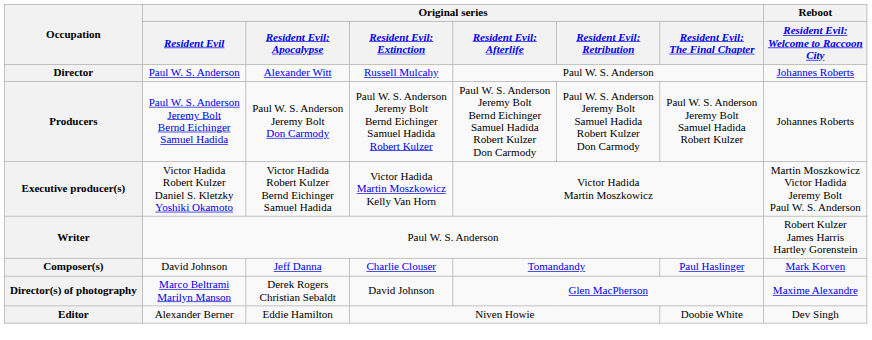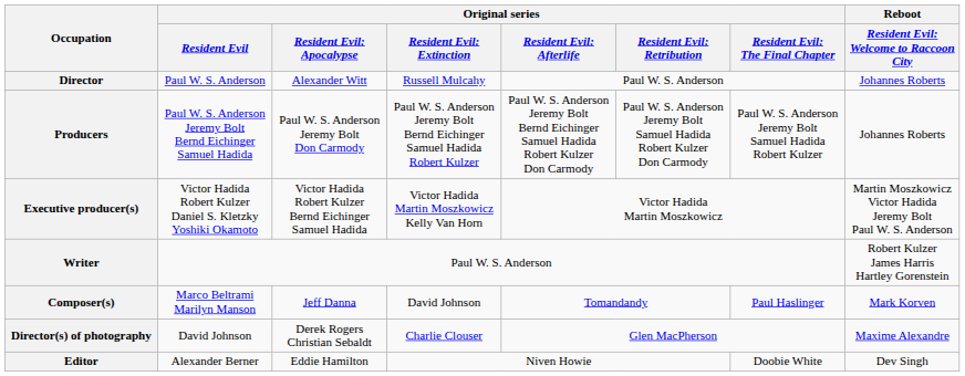Composer(s) | Original series / Resident Evil: David Johnson -> Marco Beltrami Marilyn Manson
Composer(s) | column 4: Charlie Clouser -> David Johnson
Director(s) of photography | Original series / Resident Evil: Marco Beltrami Marilyn Manson -> David Johnson
Director(s) of photography | column 4: David Johnson -> Charlie Clouser
